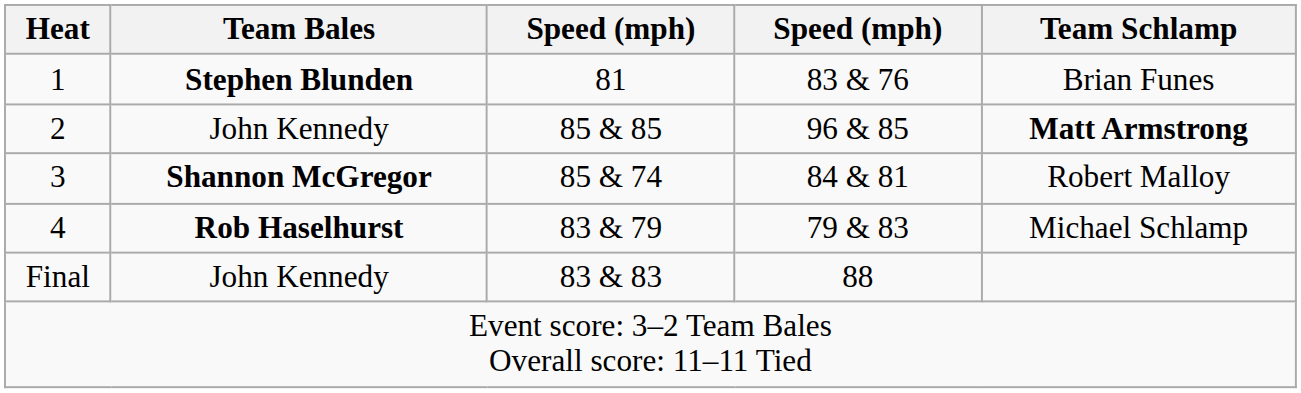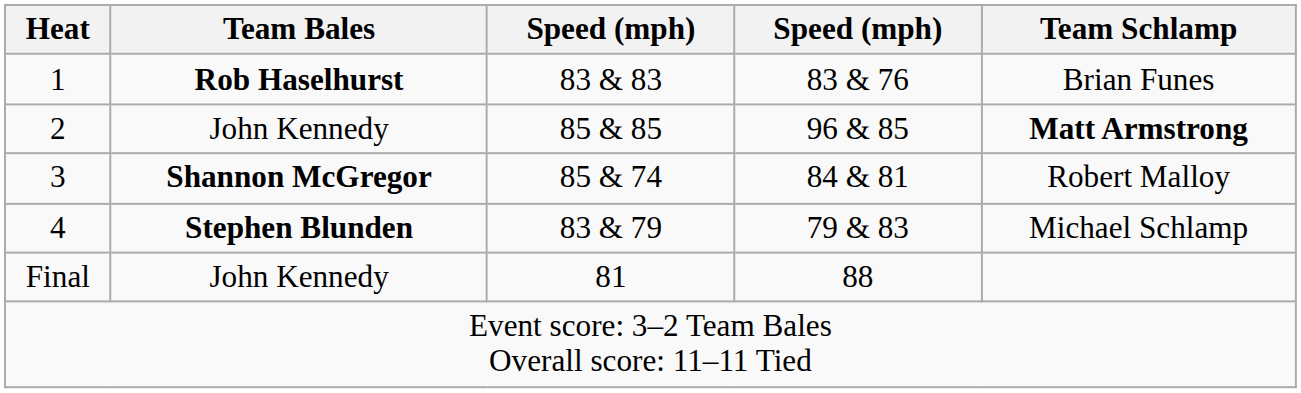1 | Team Bales: Stephen Blunden -> Rob Haselhurst
1 | column 3: 81 -> 83 & 83
4 | Team Bales: Rob Haselhurst -> Stephen Blunden
Final | column 3: 83 & 83 -> 81
